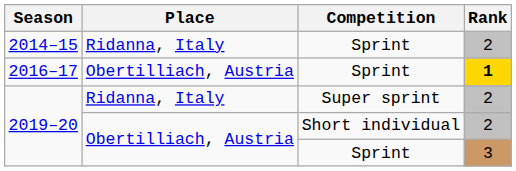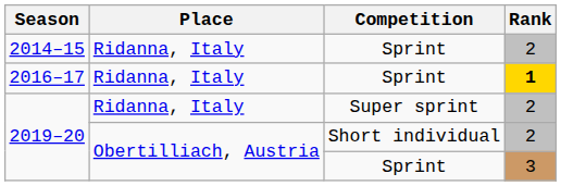2016–17 | Place: Obertilliach, Austria -> Ridanna, Italy
